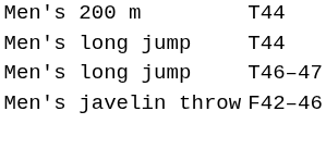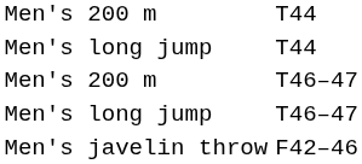+ row: Men's 200 m | T46–47
